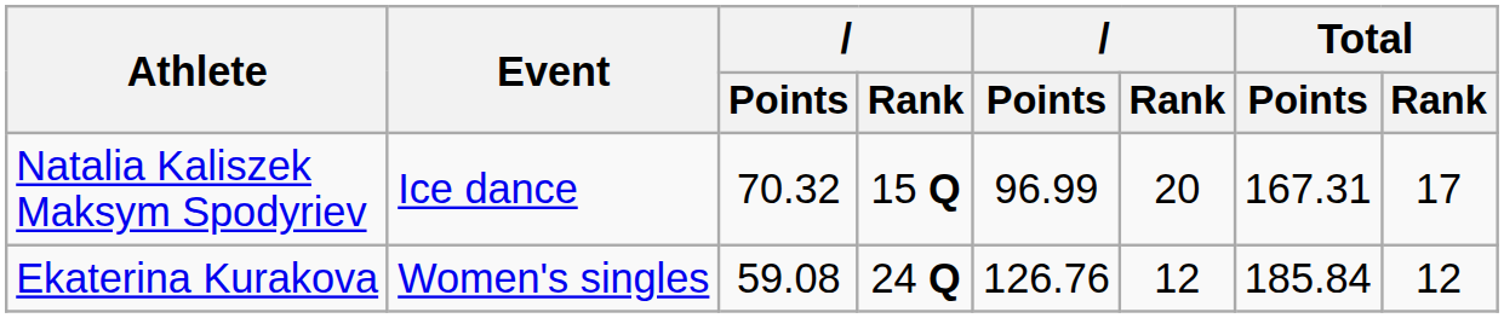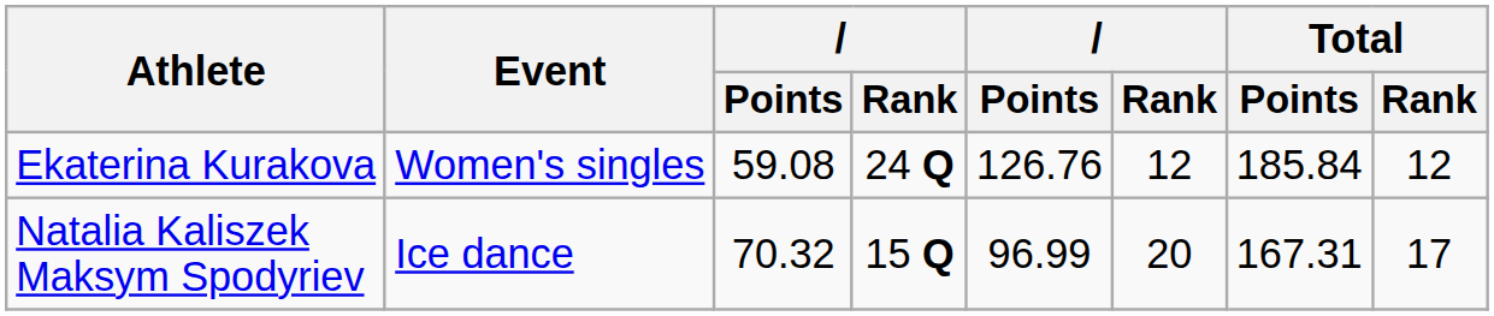rows swapped: Ekaterina Kurakova <-> Natalia Kaliszek Maksym Spodyriev
